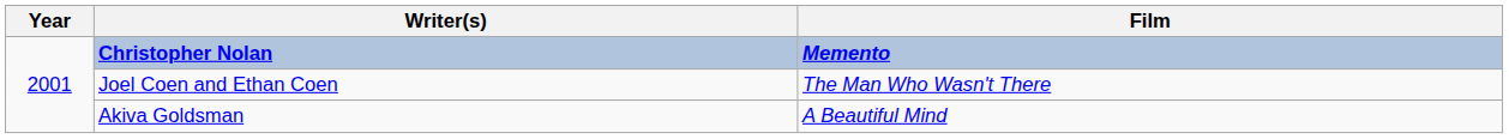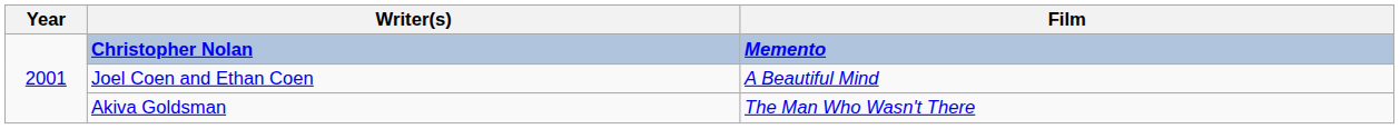Joel Coen and Ethan Coen | Film: The Man Who Wasn't There -> A Beautiful Mind
Akiva Goldsman | Film: A Beautiful Mind -> The Man Who Wasn't There
